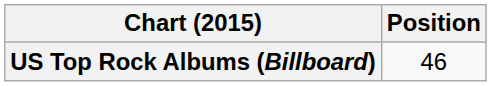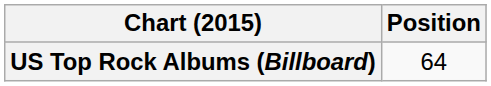US Top Rock Albums (Billboard) | Position: 46 -> 64
